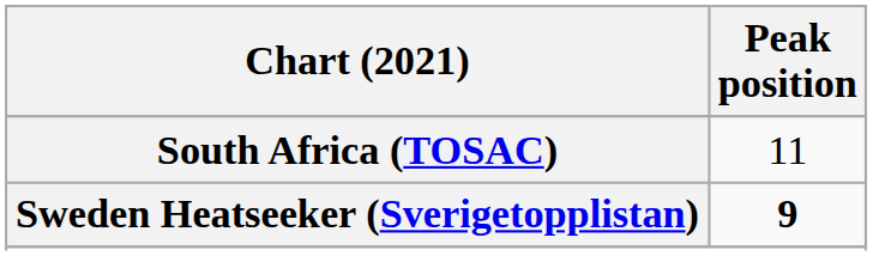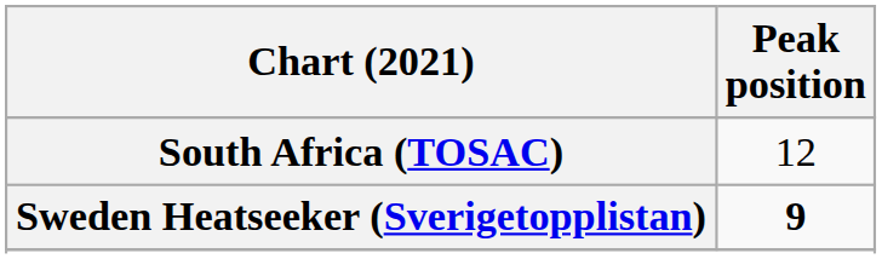South Africa (TOSAC) | Peak position: 11 -> 12
